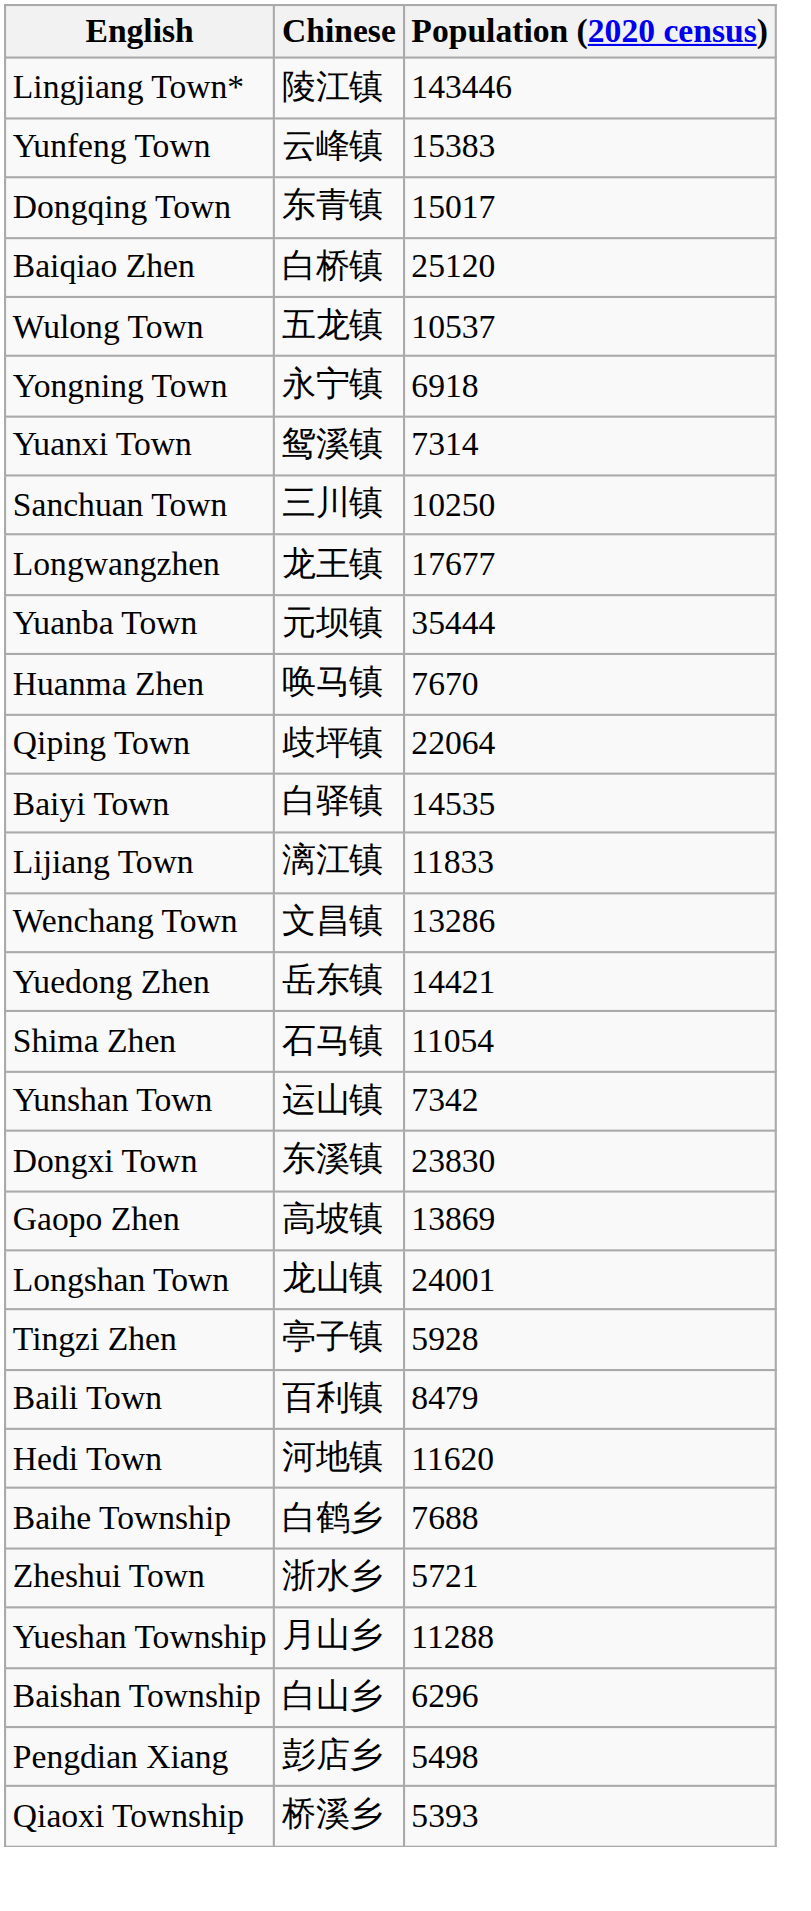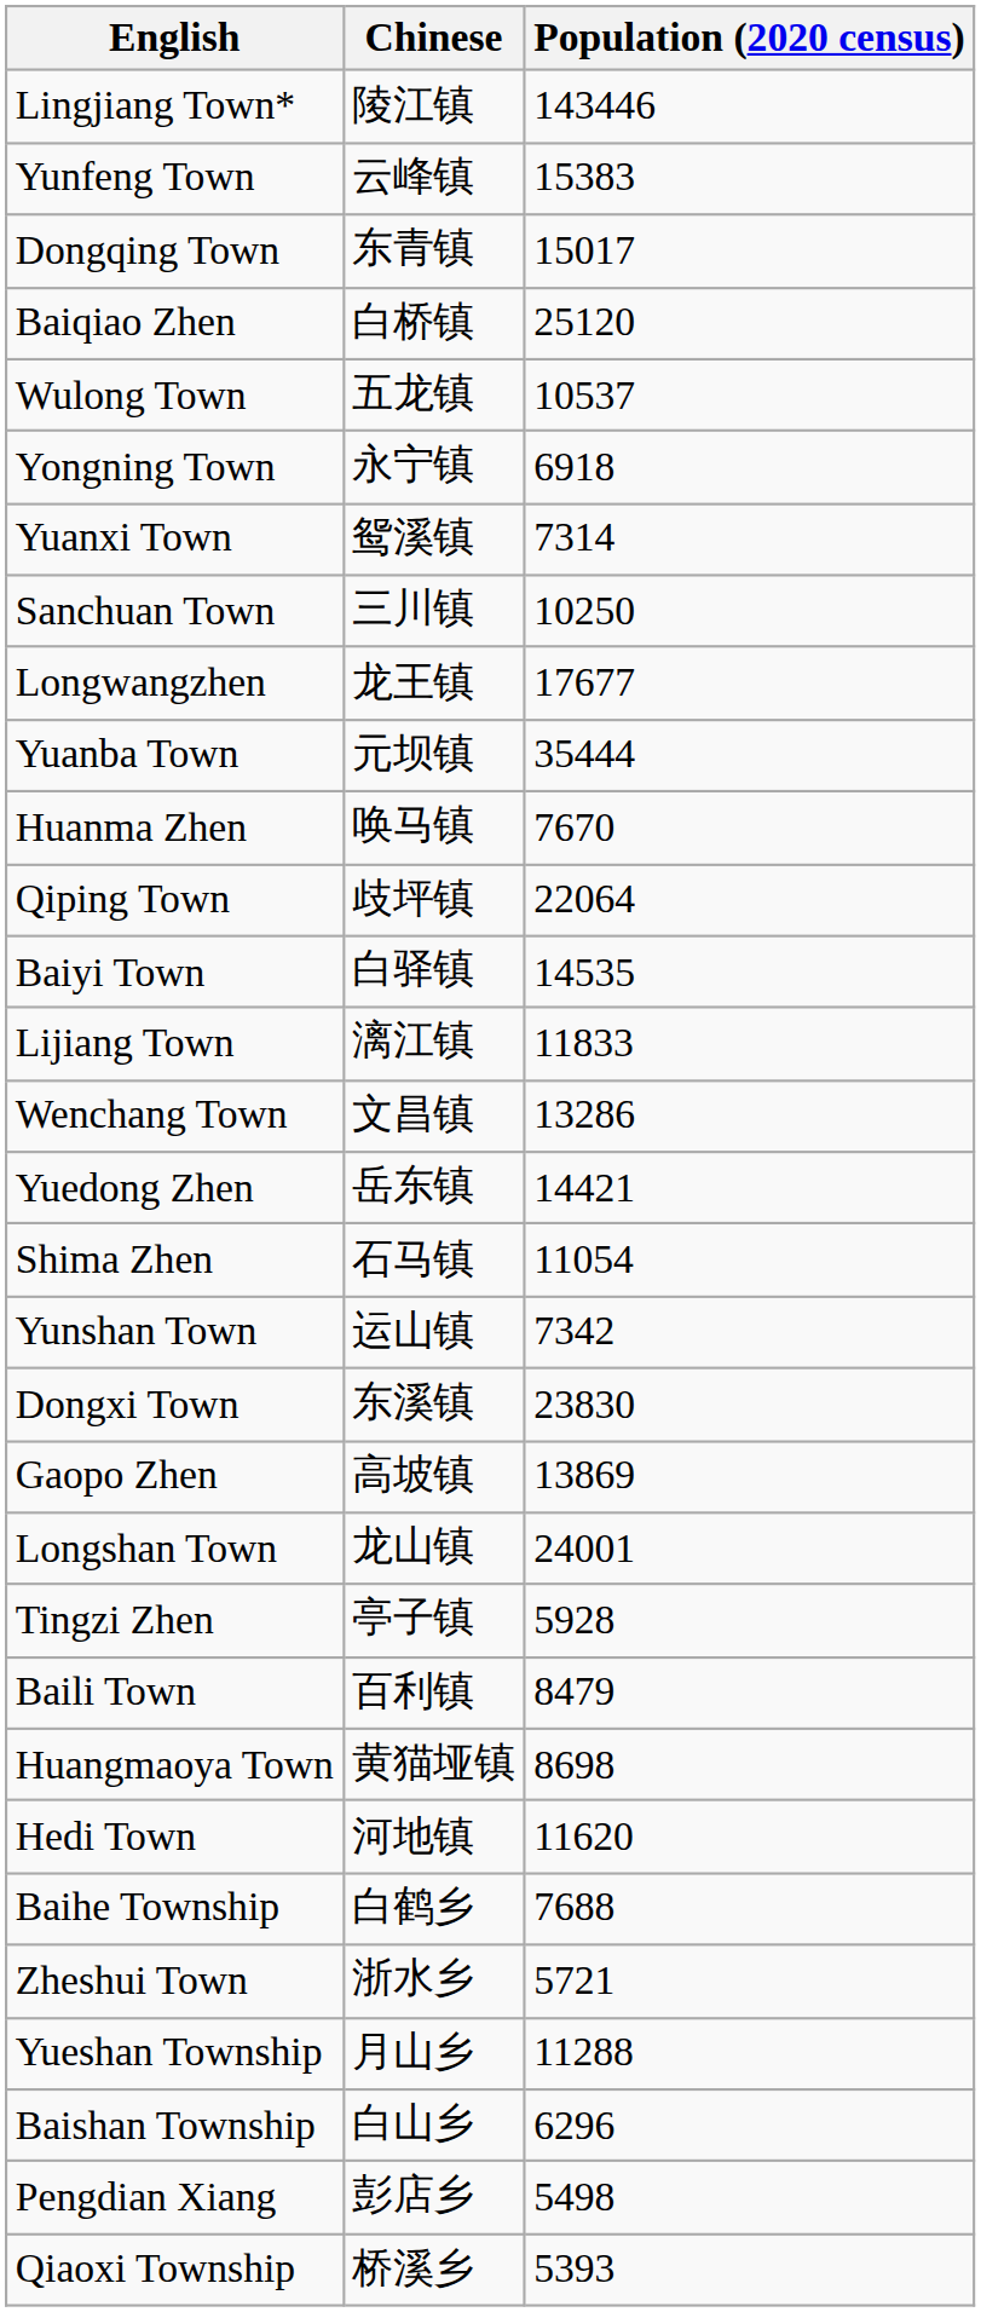+ row: Huangmaoya Town | 黄猫垭镇 | 8698
